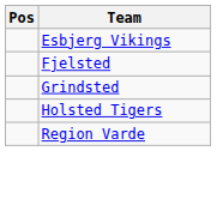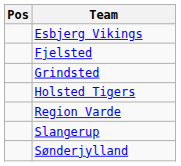+ row: Slangerup
+ row: Sønderjylland
